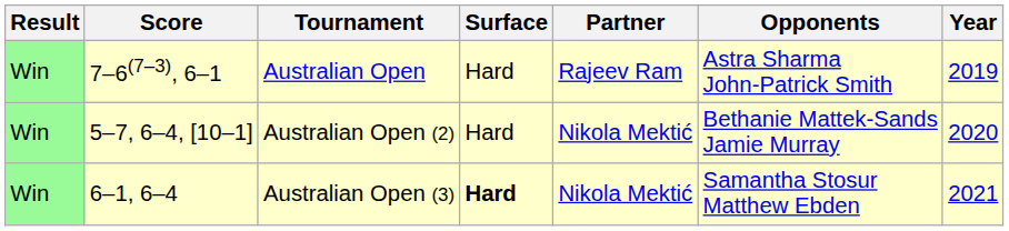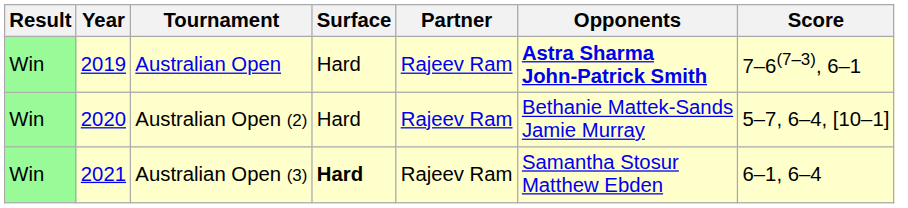columns swapped: Year <-> Score
Australian Open | Opponents: normal -> bold
Australian Open (2) | Partner: Nikola Mektić -> Rajeev Ram
Australian Open (3) | Partner: Nikola Mektić -> Rajeev Ram
